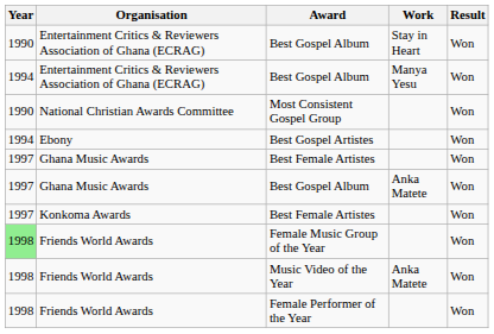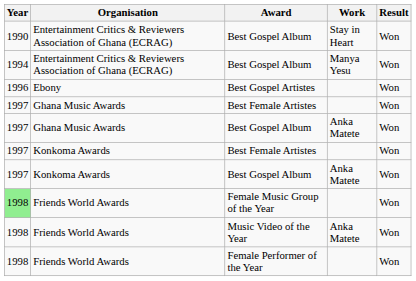- row: 1990 | National Christian Awards Committee | Most Consistent Gospel Group | Won
Best Gospel Artistes | Year: 1994 -> 1996
+ row: 1997 | Konkoma Awards | Best Gospel Album | Anka Matete | Won
